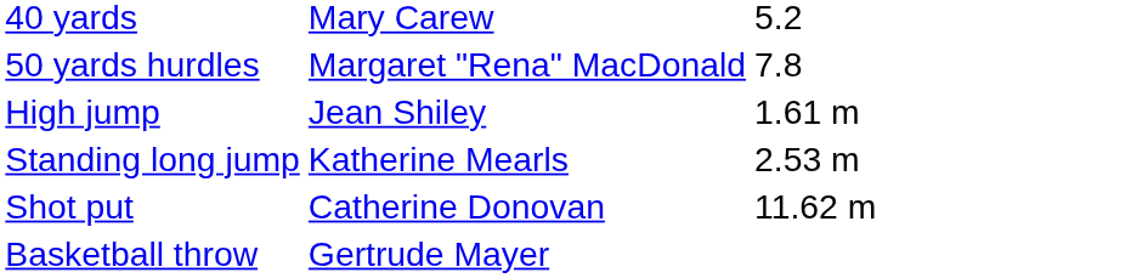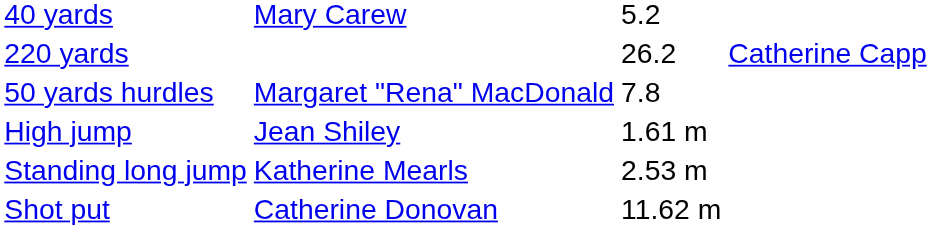+ row: 220 yards | 26.2 | Catherine Capp
- row: Basketball throw | Gertrude Mayer
